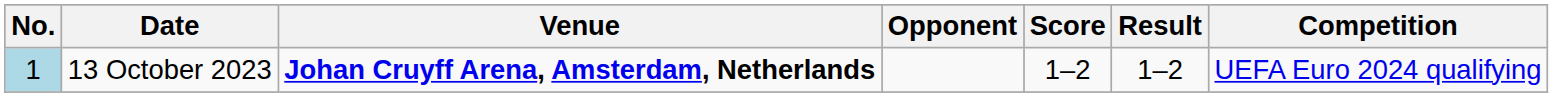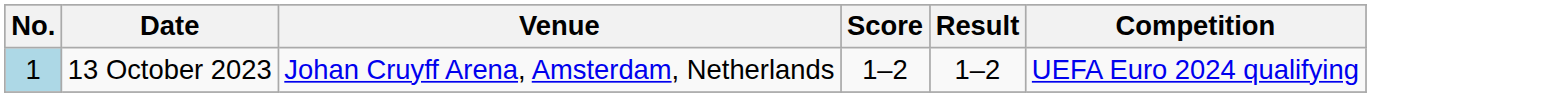- column: Opponent
13 October 2023 | Venue: bold -> normal
